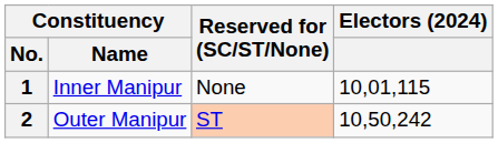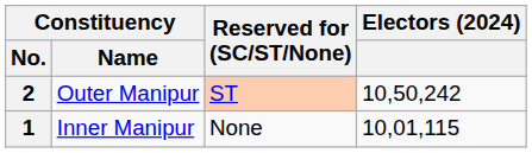rows swapped: 1 <-> 2
